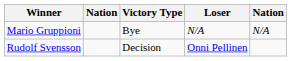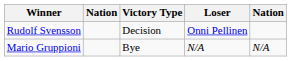rows swapped: Rudolf Svensson <-> Mario Gruppioni
